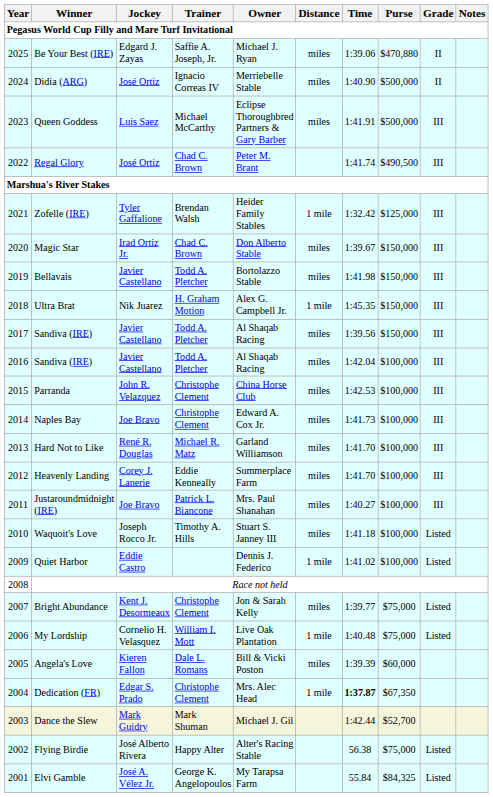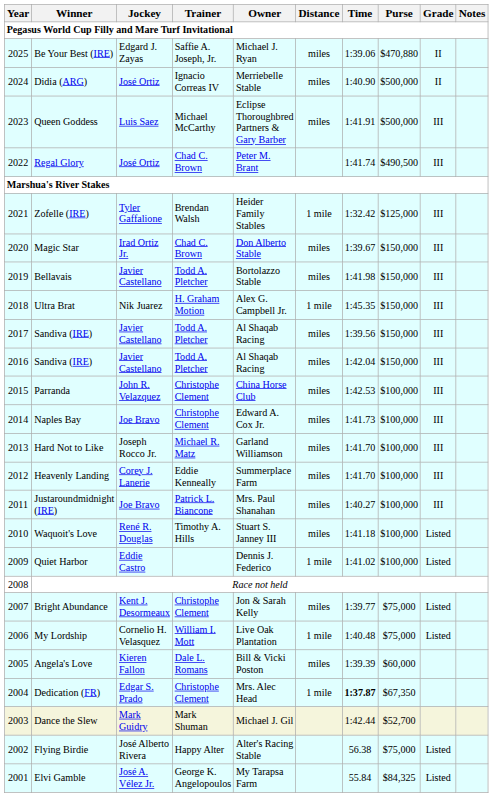2016 / Sandiva (IRE) | Purse: $100,000 -> $150,000
Hard Not to Like | Jockey: René R. Douglas -> Joseph Rocco Jr.
Waquoit's Love | Jockey: Joseph Rocco Jr. -> René R. Douglas
